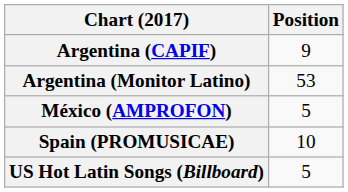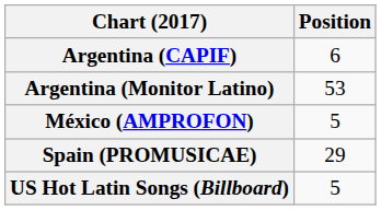Argentina (CAPIF) | Position: 9 -> 6
Spain (PROMUSICAE) | Position: 10 -> 29
